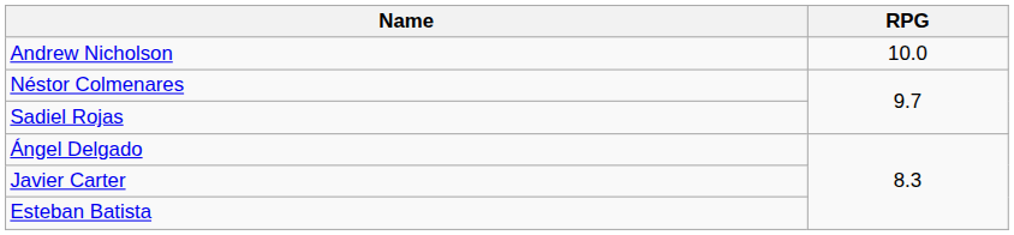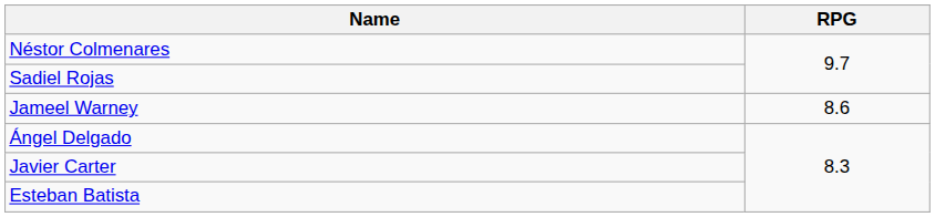- row: Andrew Nicholson | 10.0
+ row: Jameel Warney | 8.6
